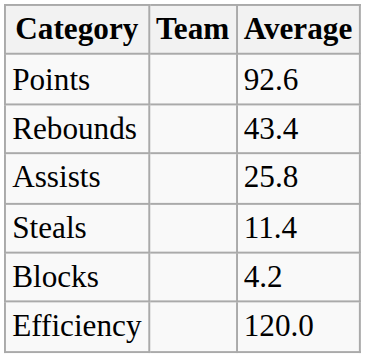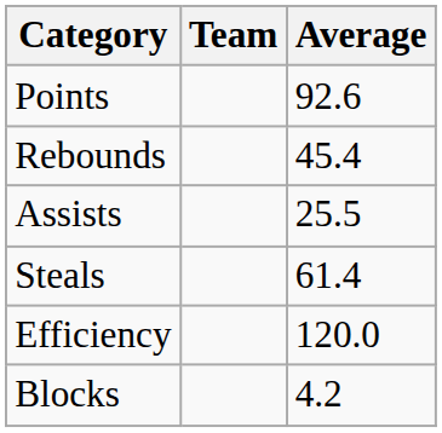Rebounds | Average: 43.4 -> 45.4
Assists | Average: 25.8 -> 25.5
Steals | Average: 11.4 -> 61.4
rows swapped: Blocks <-> Efficiency
